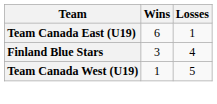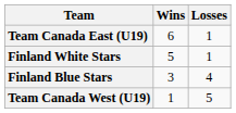+ row: Finland White Stars | 5 | 1
